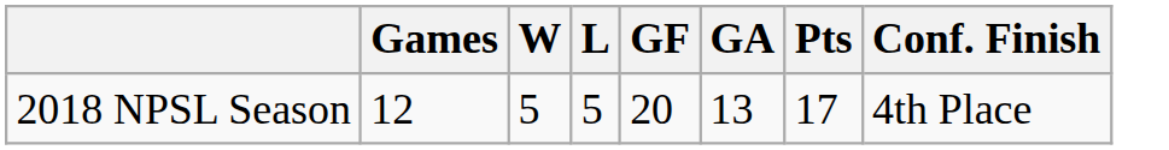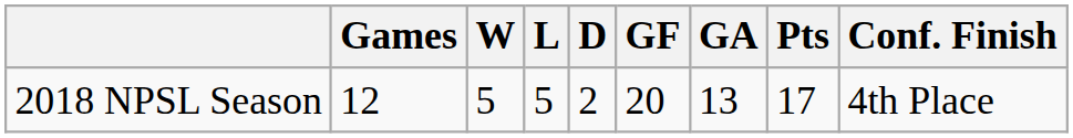+ column: D | 2
